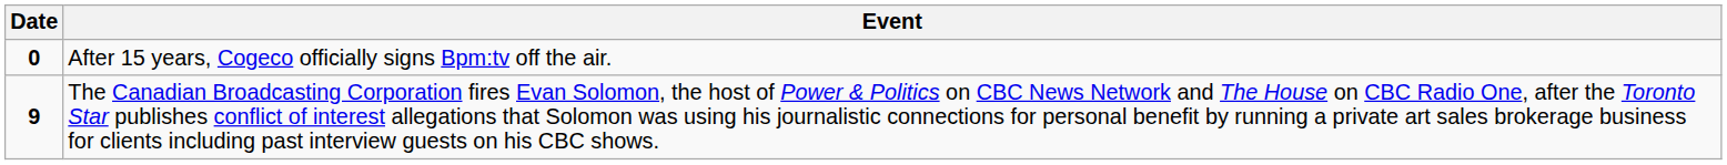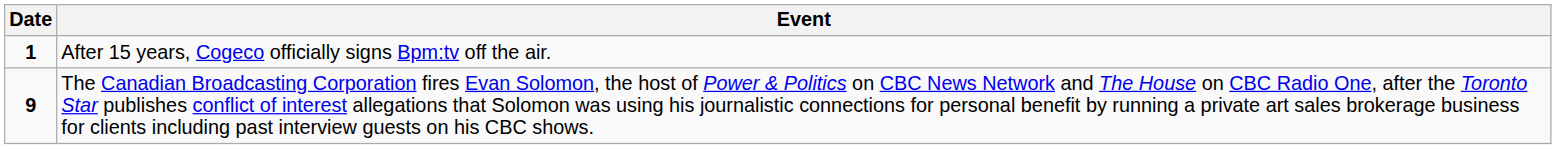After 15 years, Cogeco officially signs Bpm:tv off the air. | Date: 0 -> 1
